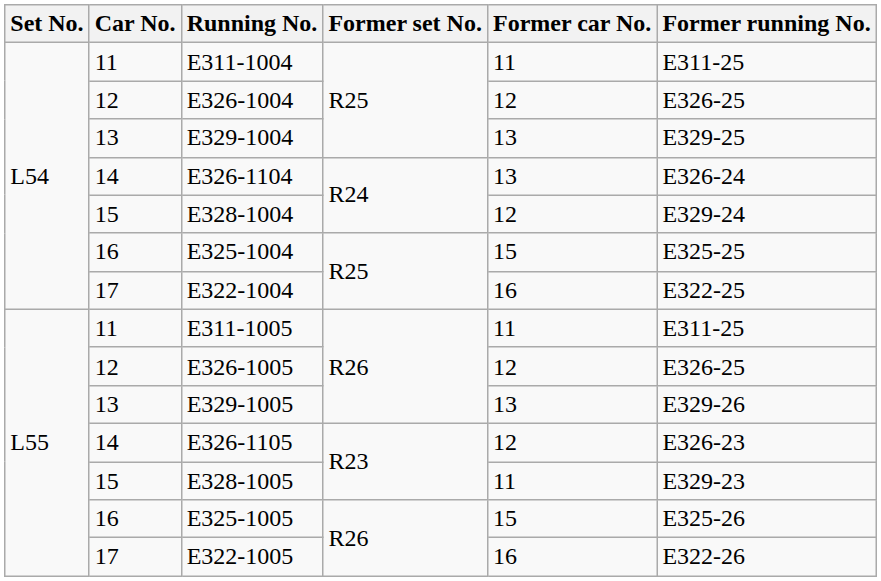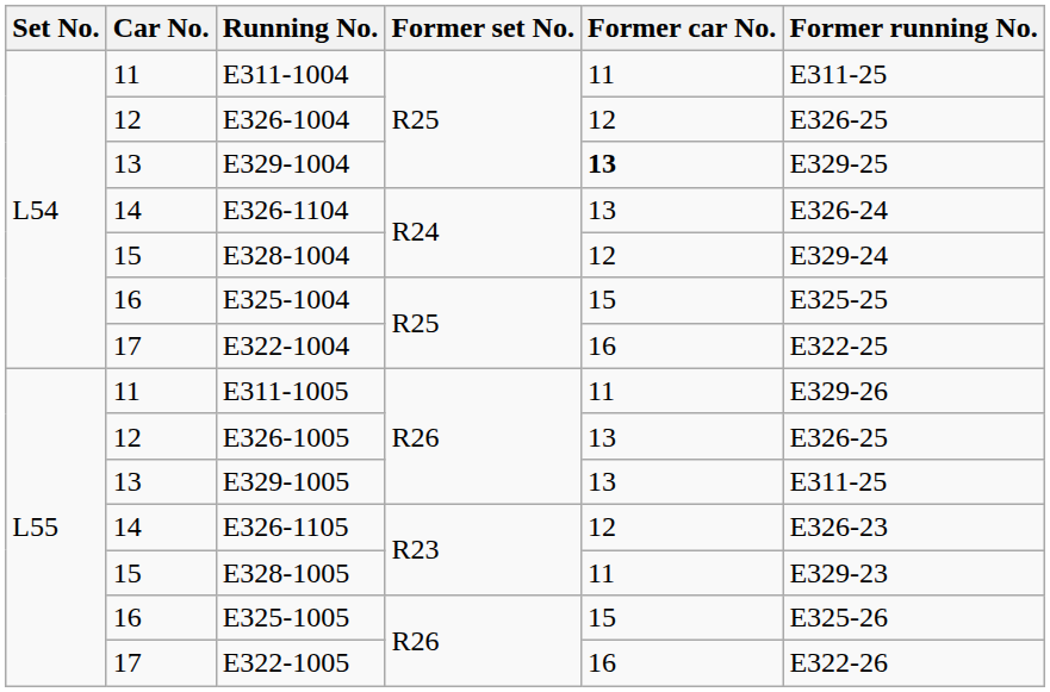E329-1004 | Former car No.: normal -> bold
E311-1005 | Former running No.: E311-25 -> E329-26
E326-1005 | Former car No.: 12 -> 13
E329-1005 | Former running No.: E329-26 -> E311-25
